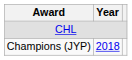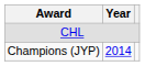Champions (JYP) | Year: 2018 -> 2014
